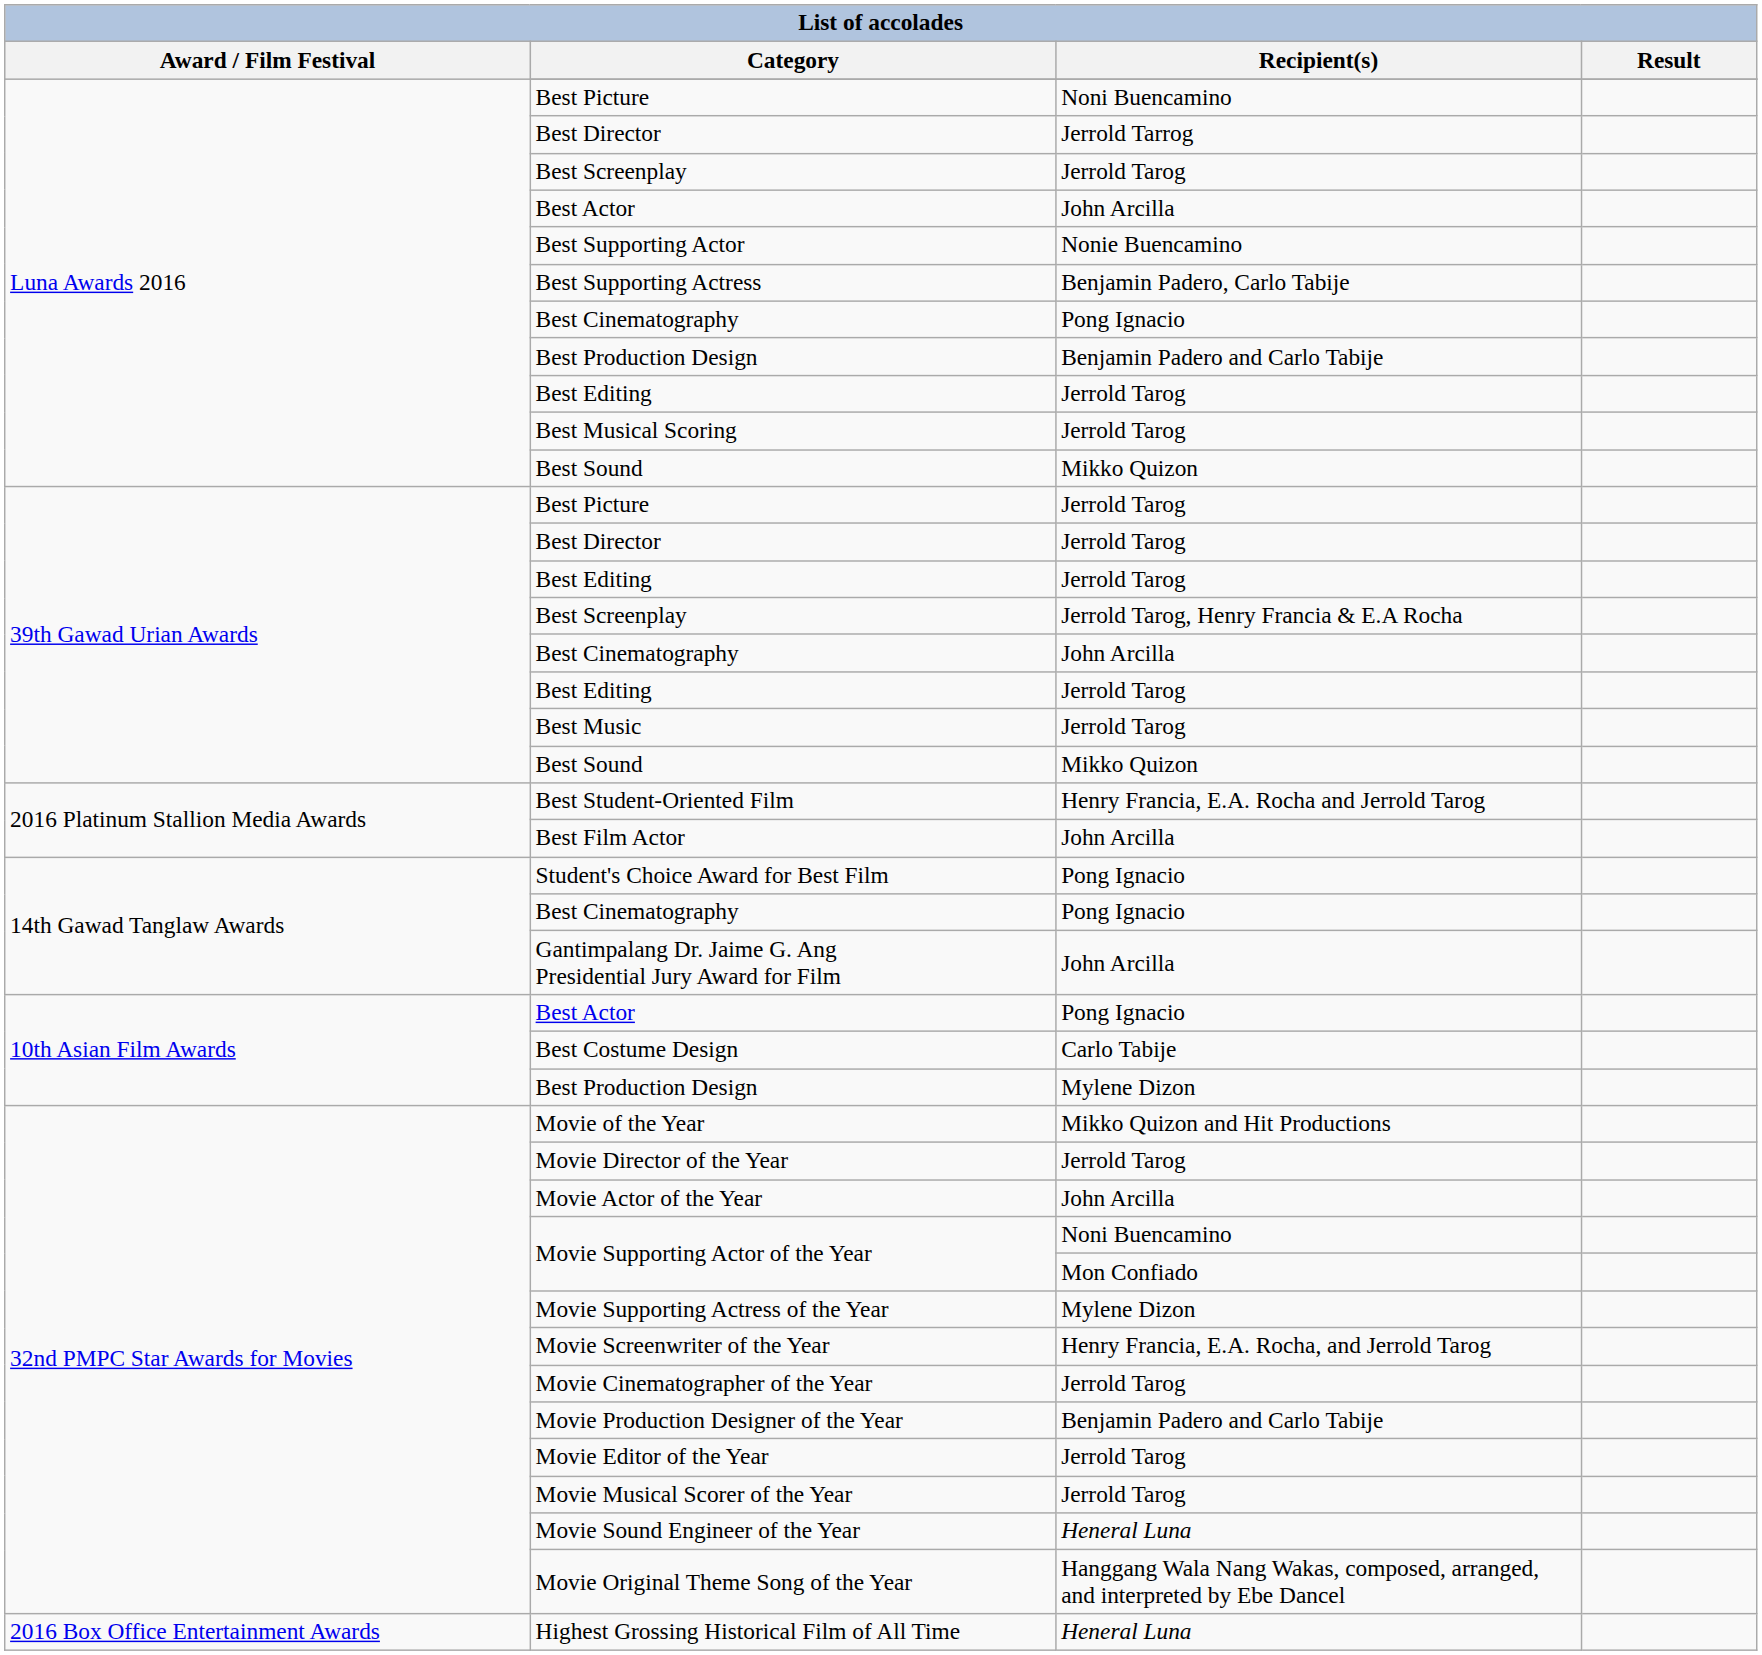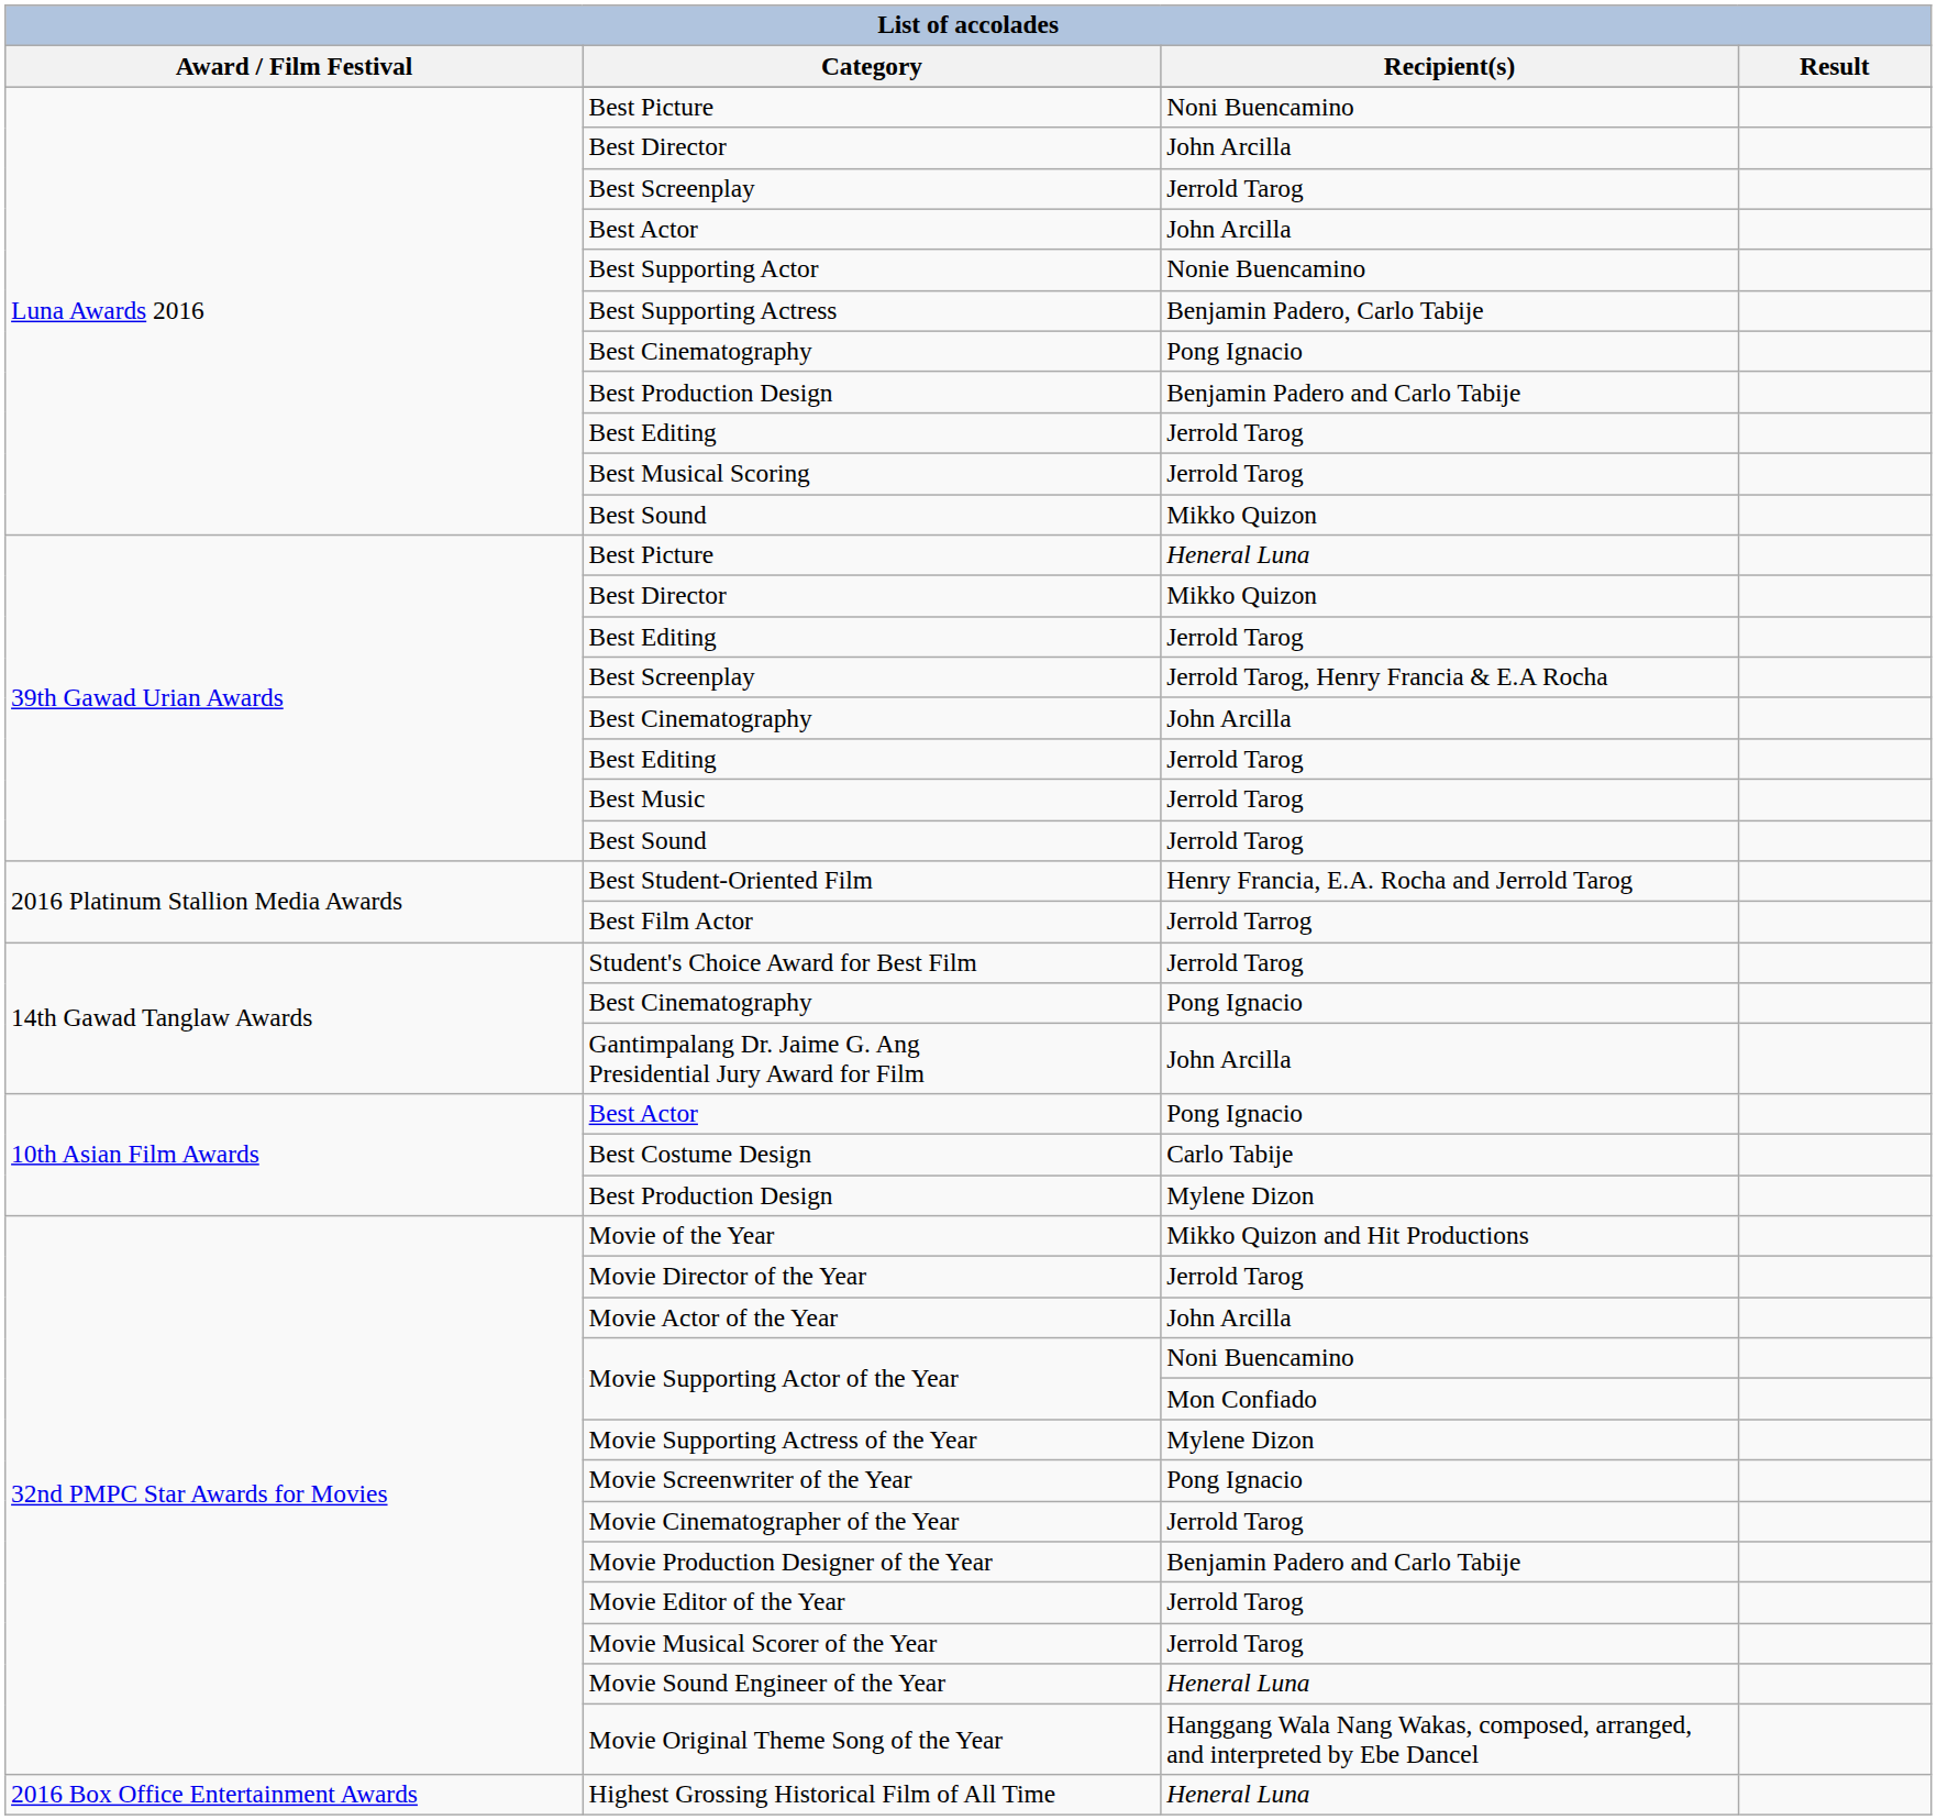Luna Awards 2016 / Best Director | Recipient(s): Jerrold Tarrog -> John Arcilla
39th Gawad Urian Awards / Best Picture | Recipient(s): Jerrold Tarog -> Heneral Luna
39th Gawad Urian Awards / Best Director | Recipient(s): Jerrold Tarog -> Mikko Quizon
39th Gawad Urian Awards / Best Sound | Recipient(s): Mikko Quizon -> Jerrold Tarog
Best Film Actor | Recipient(s): John Arcilla -> Jerrold Tarrog
Student's Choice Award for Best Film | Recipient(s): Pong Ignacio -> Jerrold Tarog
Movie Screenwriter of the Year | Recipient(s): Henry Francia, E.A. Rocha, and Jerrold Tarog -> Pong Ignacio
